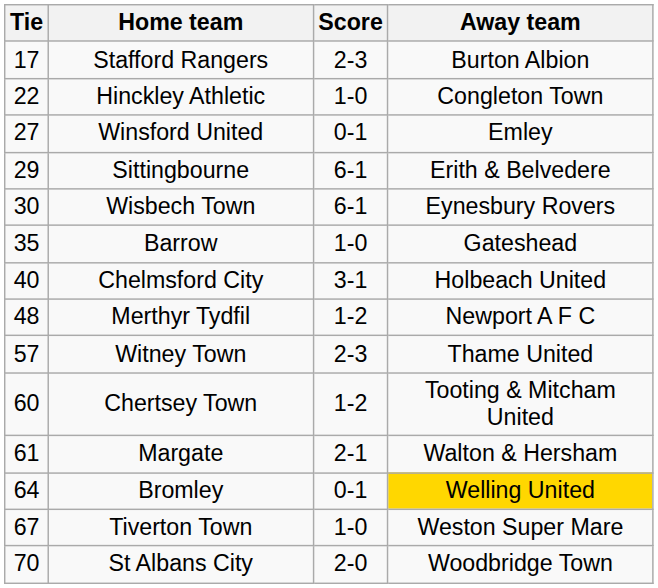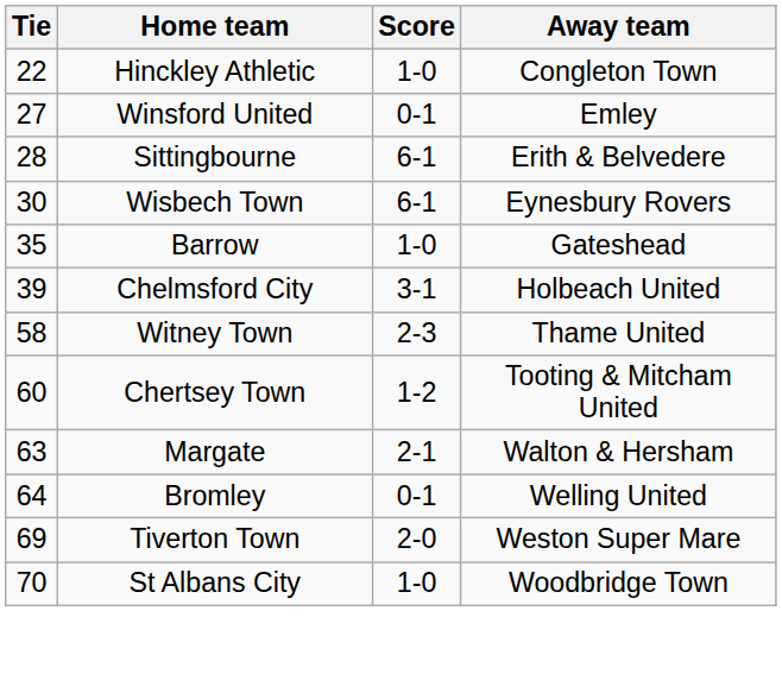- row: 17 | Stafford Rangers | 2-3 | Burton Albion
Sittingbourne | Tie: 29 -> 28
Chelmsford City | Tie: 40 -> 39
- row: 48 | Merthyr Tydfil | 1-2 | Newport A F C
Witney Town | Tie: 57 -> 58
Margate | Tie: 61 -> 63
Bromley | Away team: gold background -> no background
Tiverton Town | Tie: 67 -> 69
Tiverton Town | Score: 1-0 -> 2-0
St Albans City | Score: 2-0 -> 1-0
